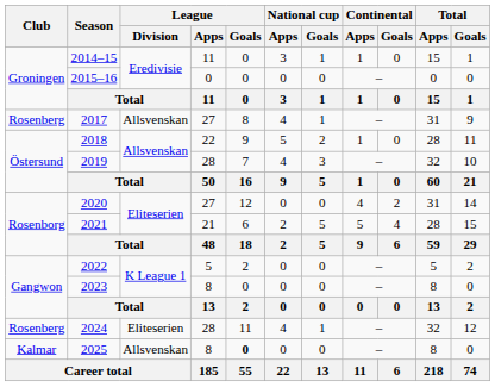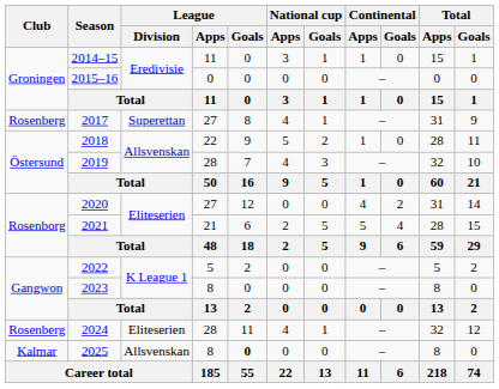2017 | League / Division: Allsvenskan -> Superettan
